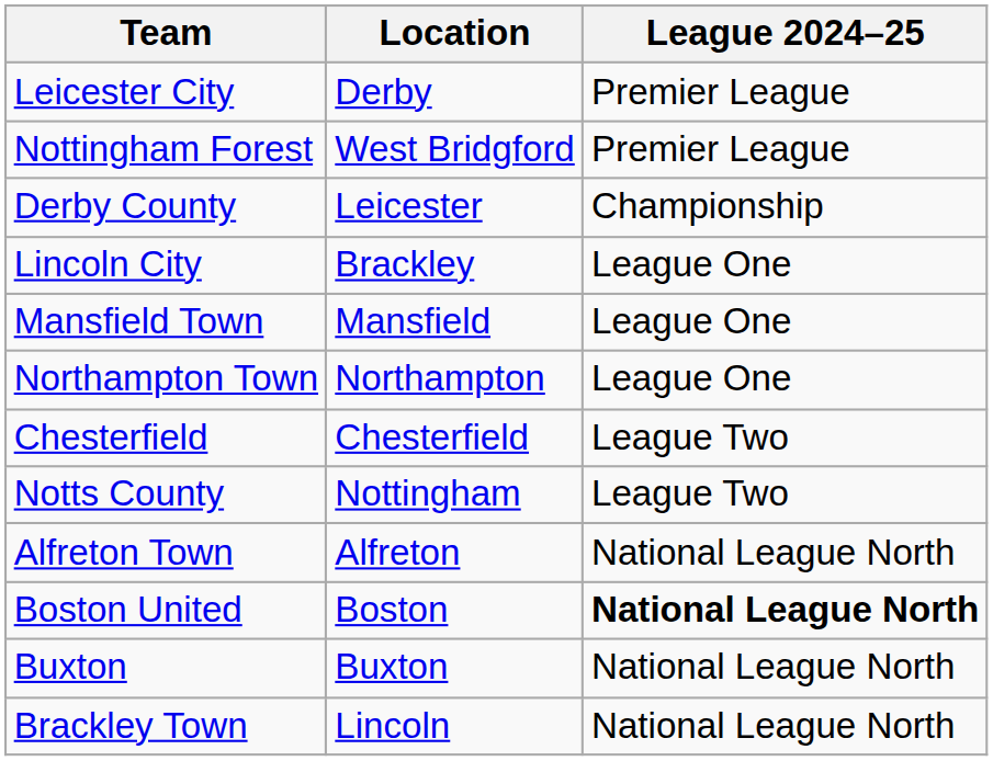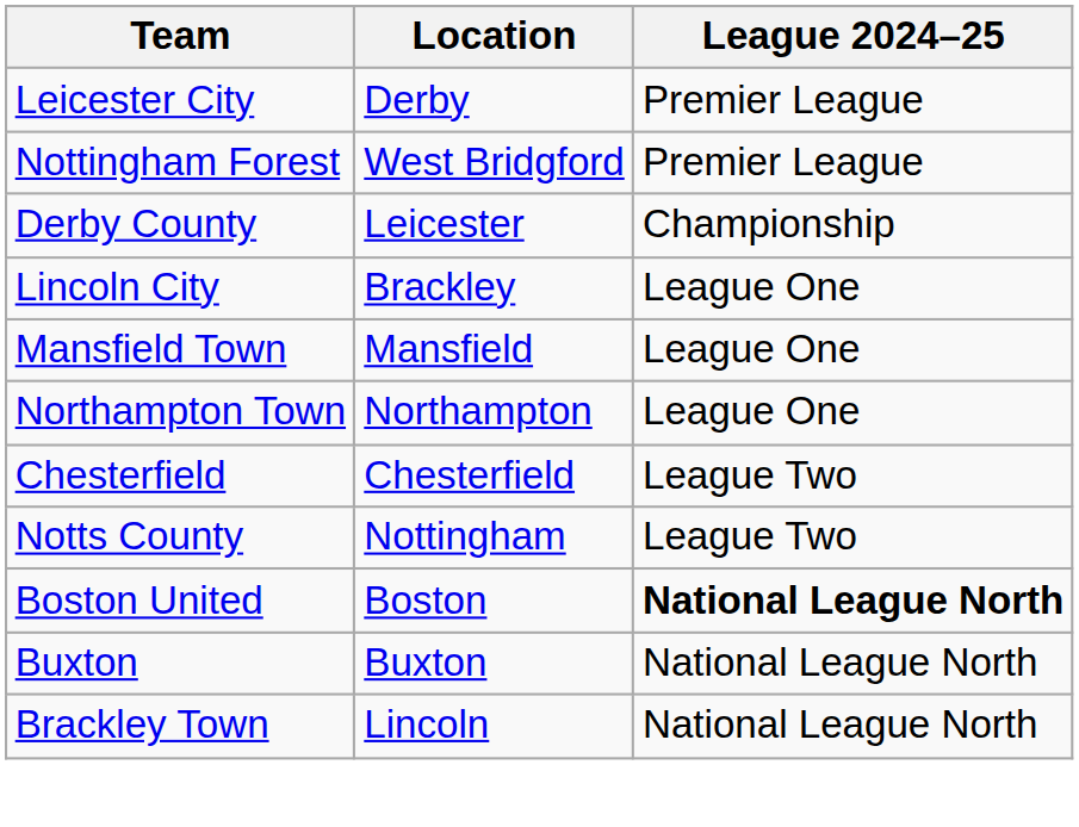- row: Alfreton Town | Alfreton | National League North
